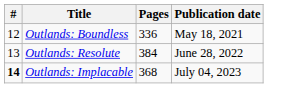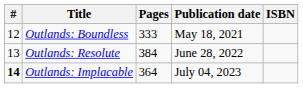+ column: ISBN
Outlands: Boundless | Pages: 336 -> 333
Outlands: Implacable | Pages: 368 -> 364
